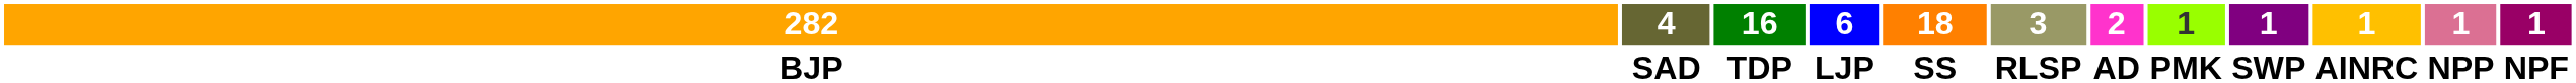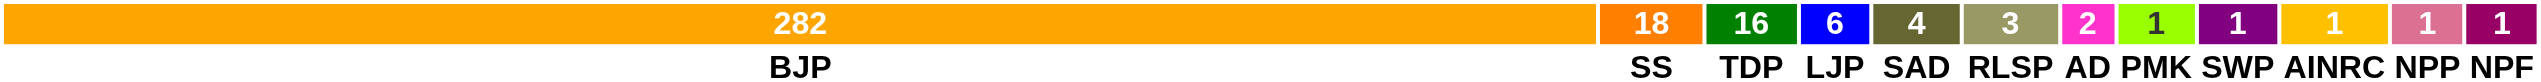columns swapped: 18 <-> 4
